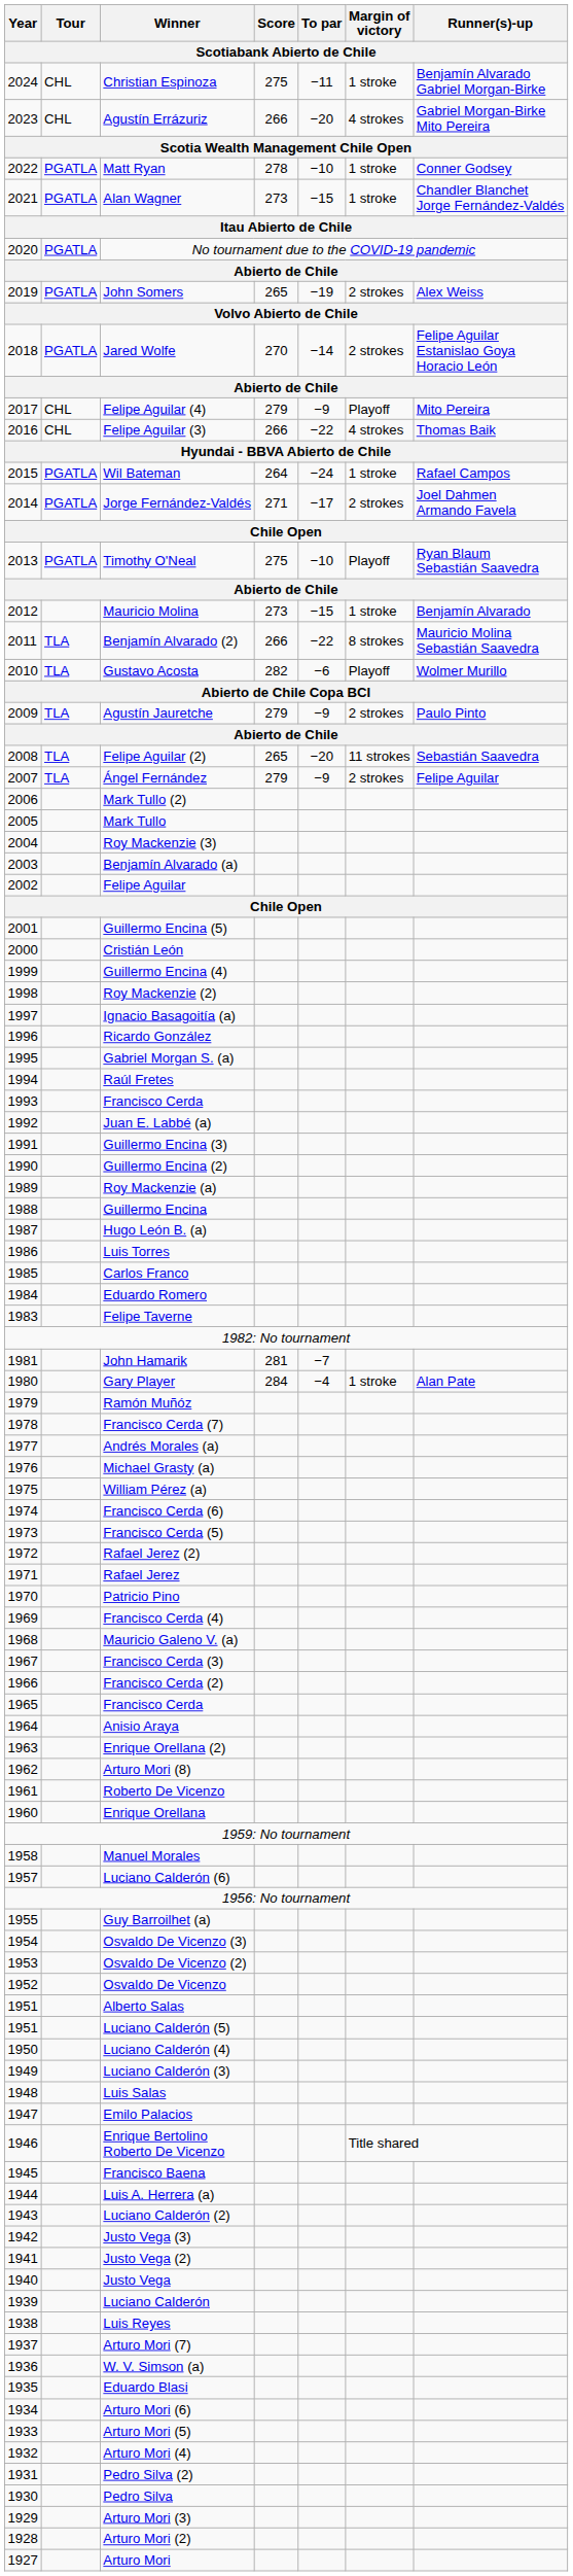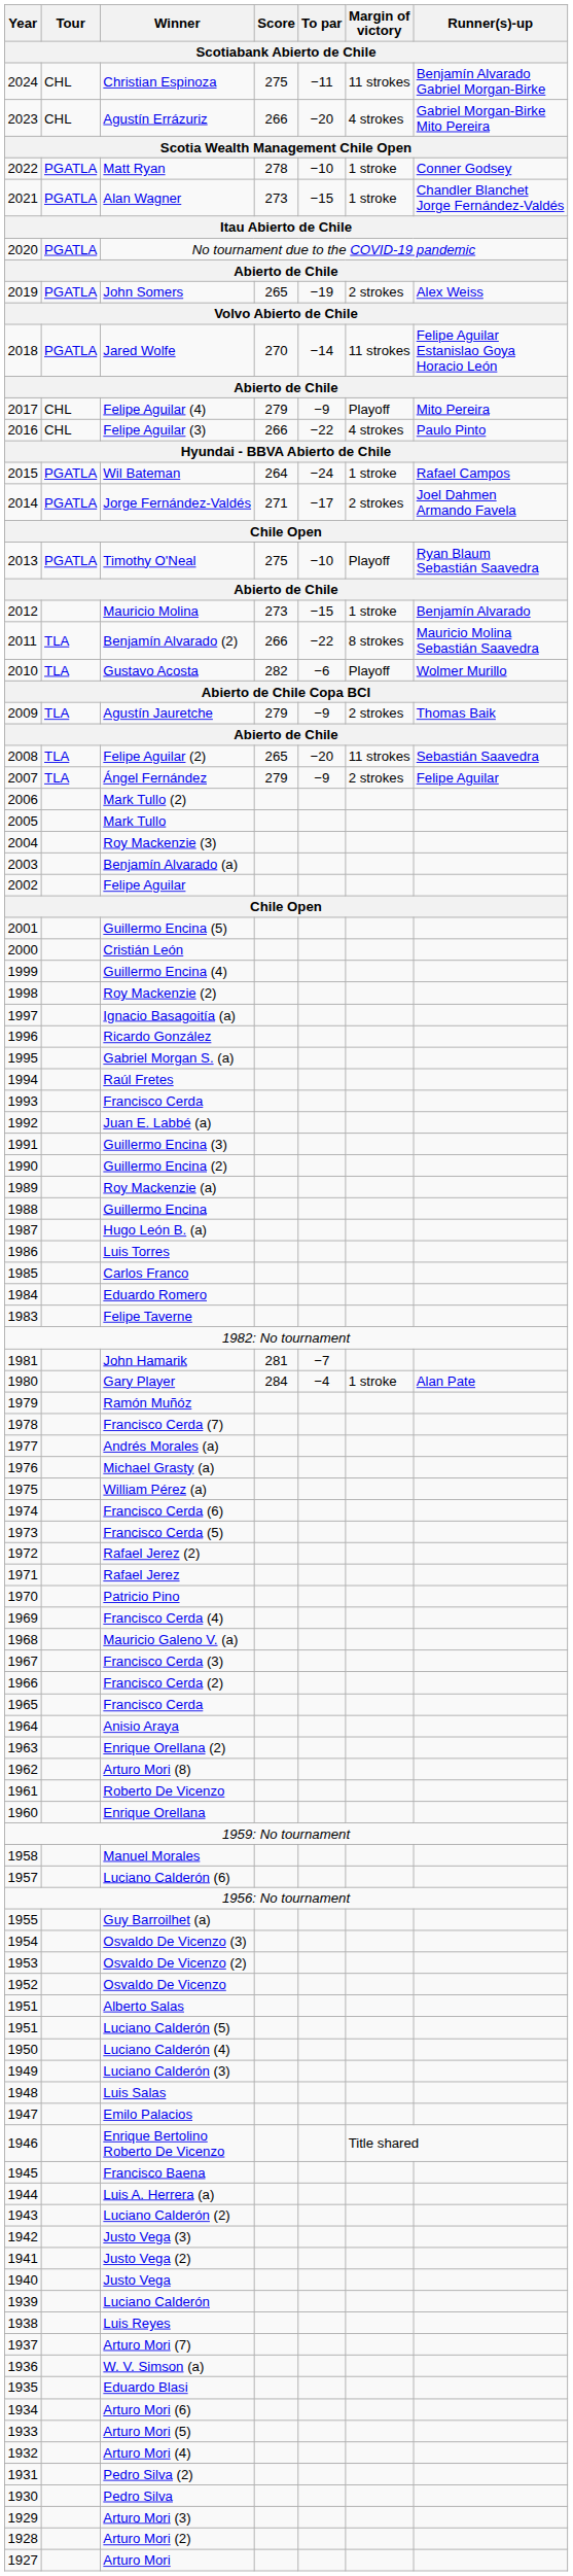Christian Espinoza | Margin of victory / Scotiabank Abierto de Chile: 1 stroke -> 11 strokes
Jared Wolfe | Margin of victory / Scotiabank Abierto de Chile: 2 strokes -> 11 strokes
Felipe Aguilar (3) | Runner(s)-up / Scotiabank Abierto de Chile: Thomas Baik -> Paulo Pinto
Agustín Jauretche | Runner(s)-up / Scotiabank Abierto de Chile: Paulo Pinto -> Thomas Baik
